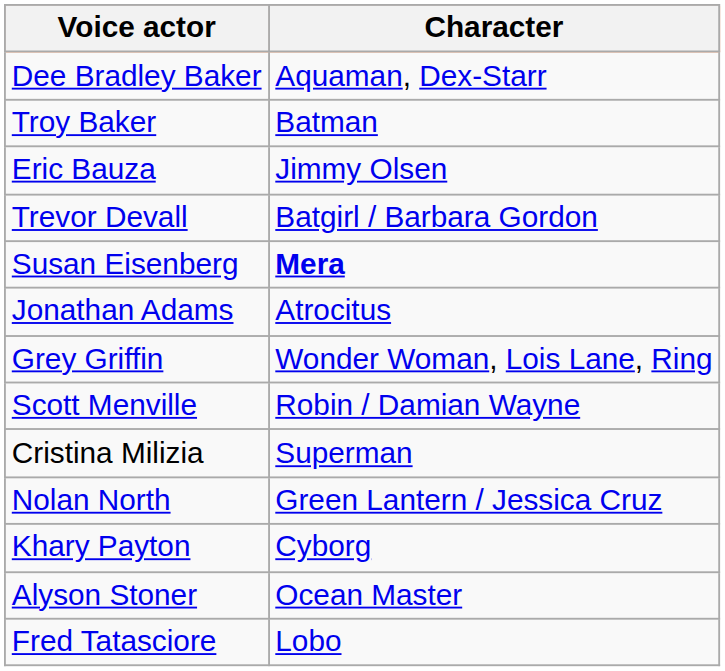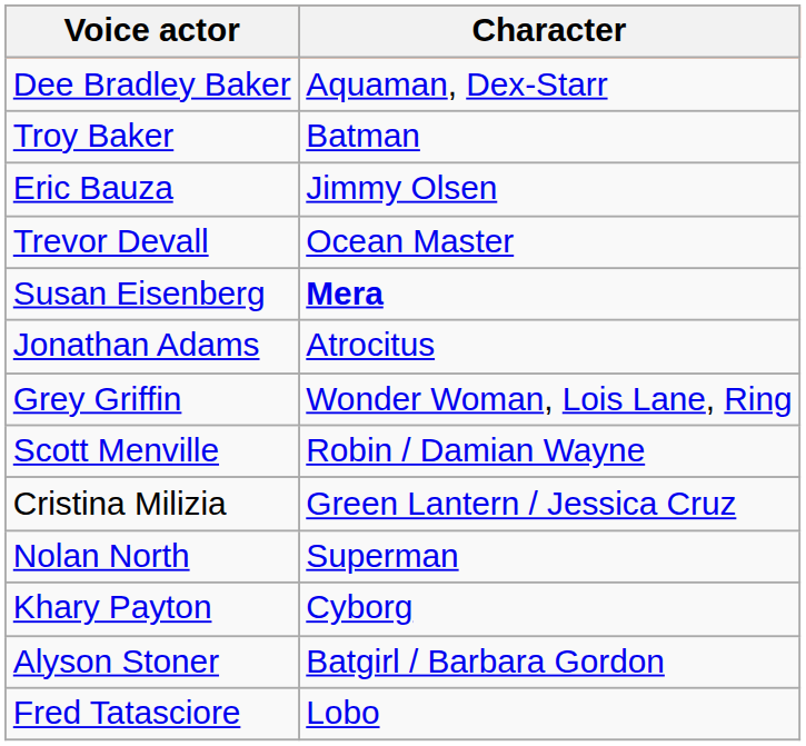Trevor Devall | Character: Batgirl / Barbara Gordon -> Ocean Master
Cristina Milizia | Character: Superman -> Green Lantern / Jessica Cruz
Nolan North | Character: Green Lantern / Jessica Cruz -> Superman
Alyson Stoner | Character: Ocean Master -> Batgirl / Barbara Gordon
